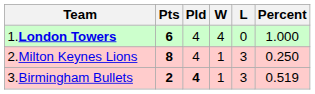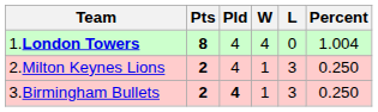1.London Towers | Pts: 6 -> 8
1.London Towers | Percent: 1.000 -> 1.004
2.Milton Keynes Lions | Pts: 8 -> 2
3.Birmingham Bullets | Percent: 0.519 -> 0.250
